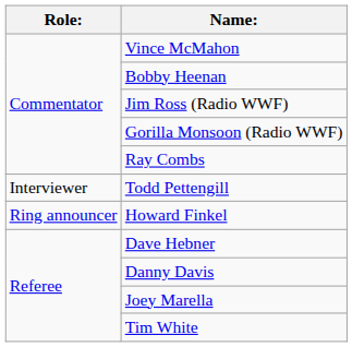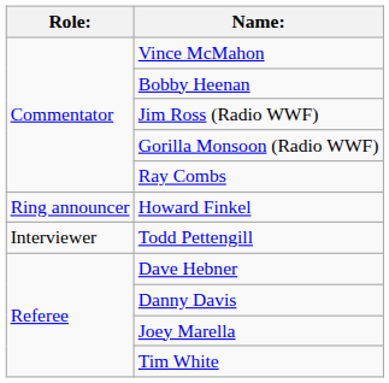rows swapped: Todd Pettengill <-> Howard Finkel
